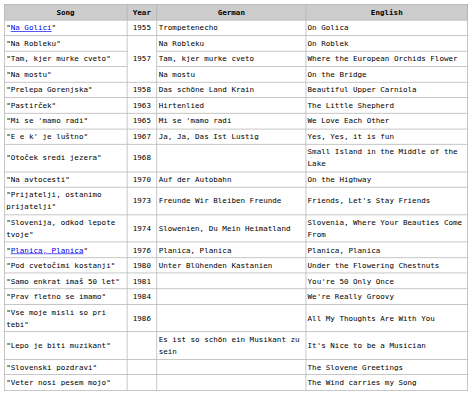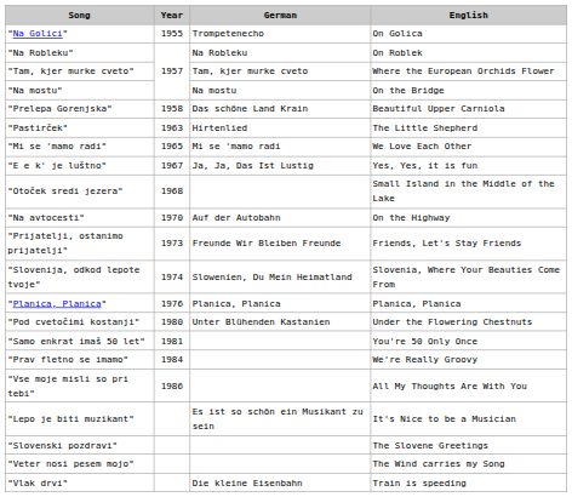+ row: "Vlak drvi" | Die kleine Eisenbahn | Train is speeding
